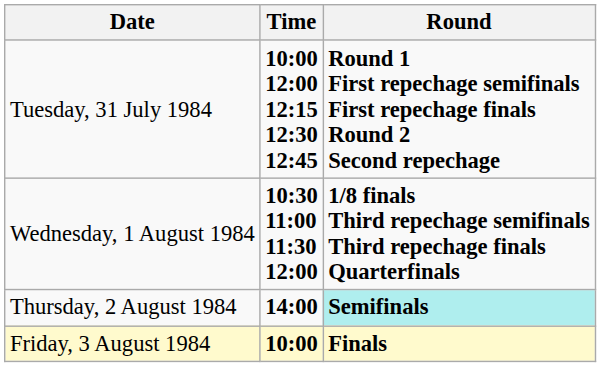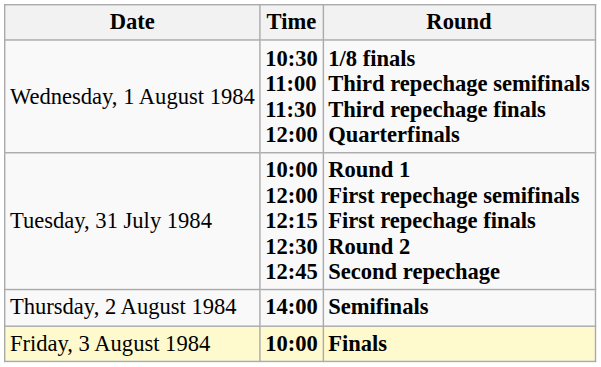rows swapped: Tuesday, 31 July 1984 <-> Wednesday, 1 August 1984
Thursday, 2 August 1984 | Round: paleturquoise background -> no background
